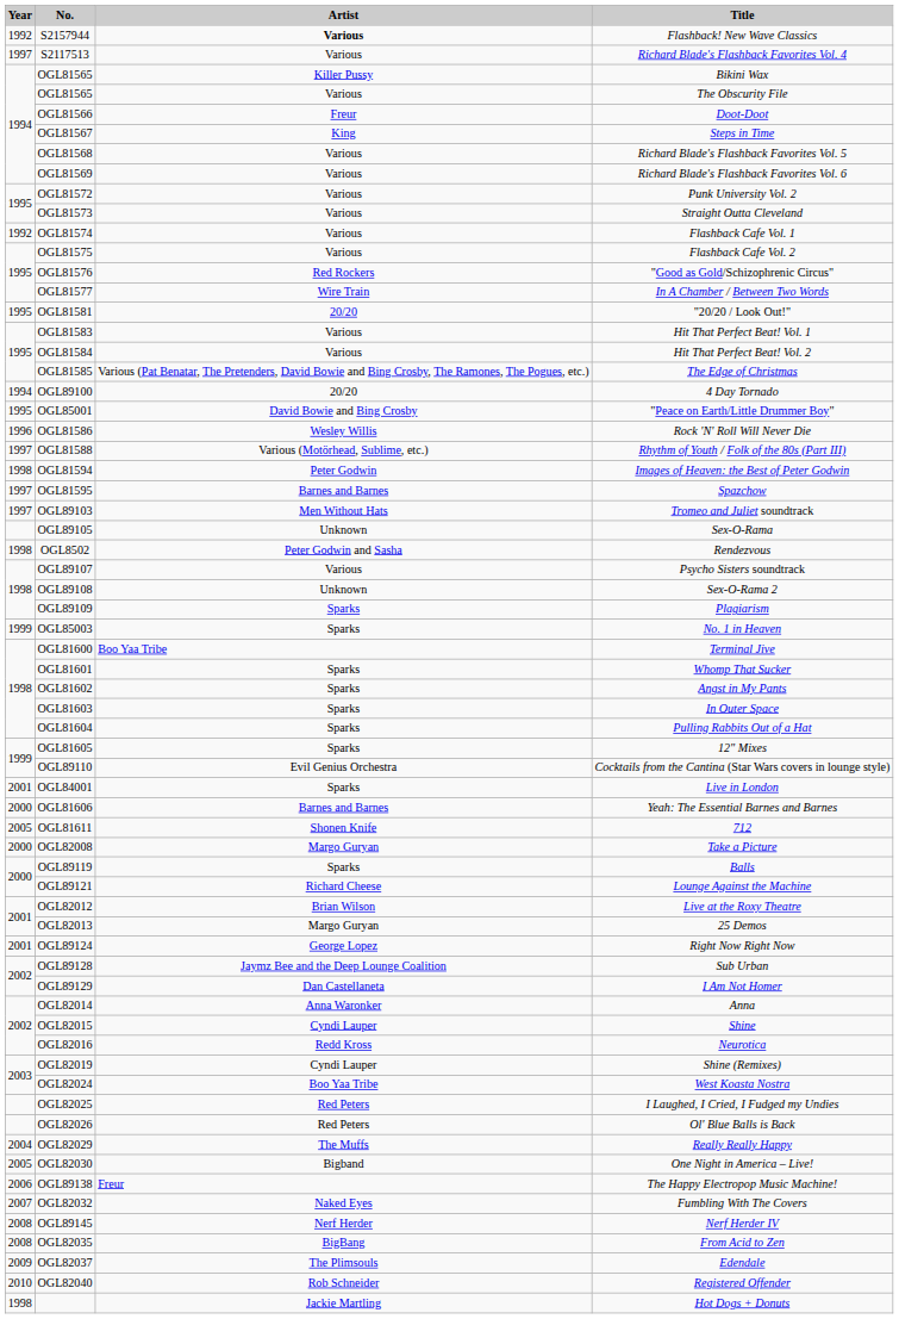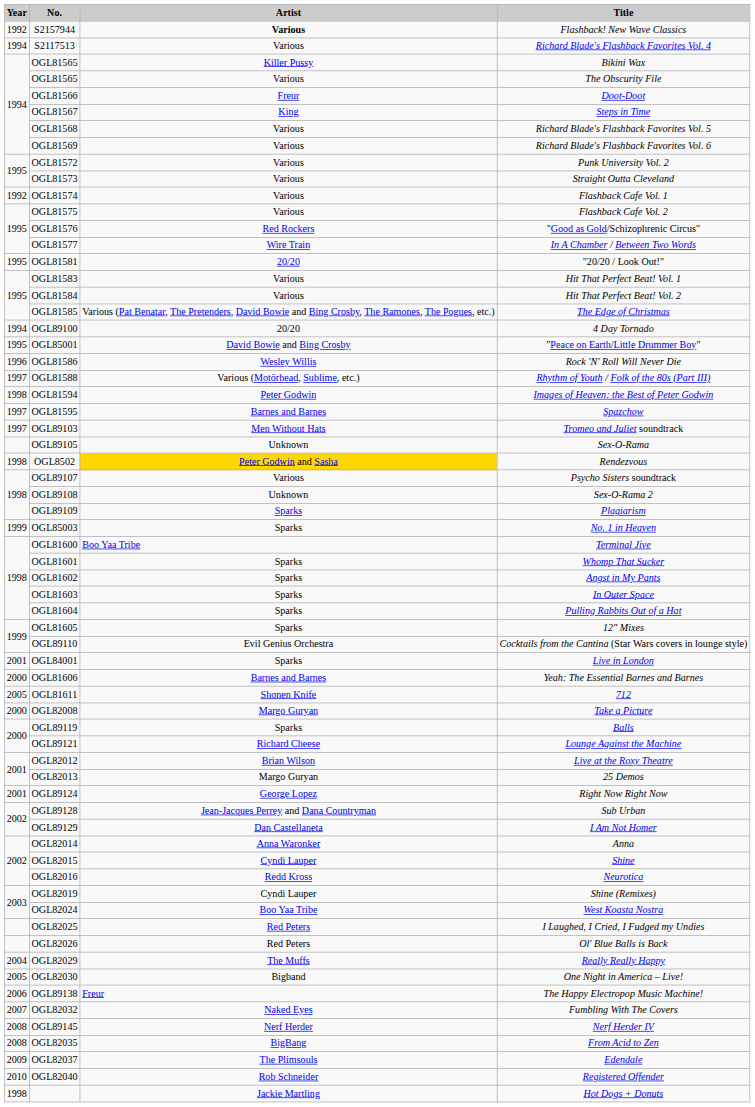Richard Blade's Flashback Favorites Vol. 4 | Year: 1997 -> 1994
Rendezvous | Artist: no background -> gold background
Sub Urban | Artist: Jaymz Bee and the Deep Lounge Coalition -> Jean-Jacques Perrey and Dana Countryman
